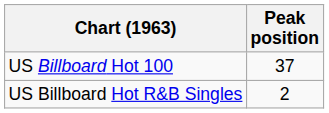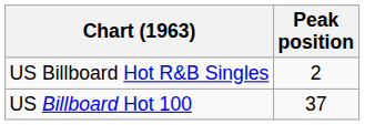rows swapped: US Billboard Hot 100 <-> US Billboard Hot R&B Singles
